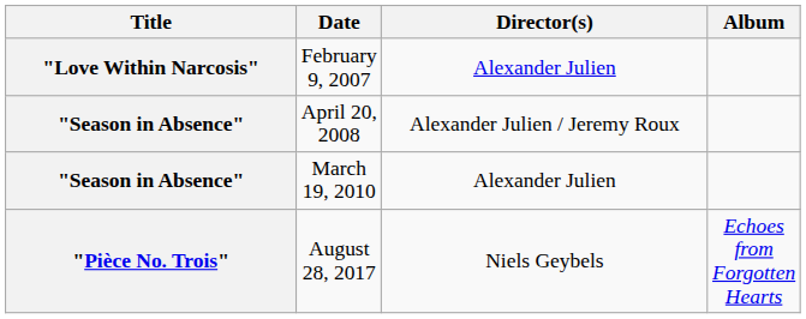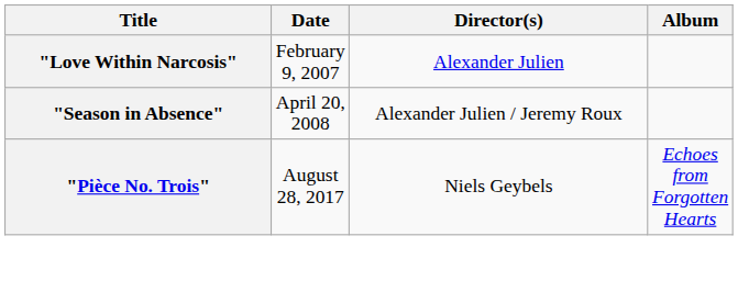- row: "Season in Absence" | March 19, 2010 | Alexander Julien
